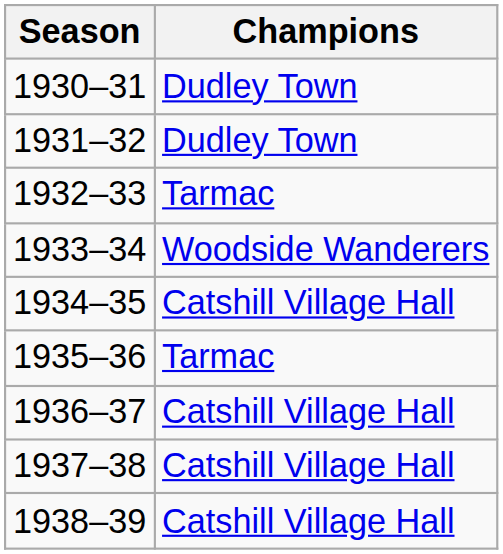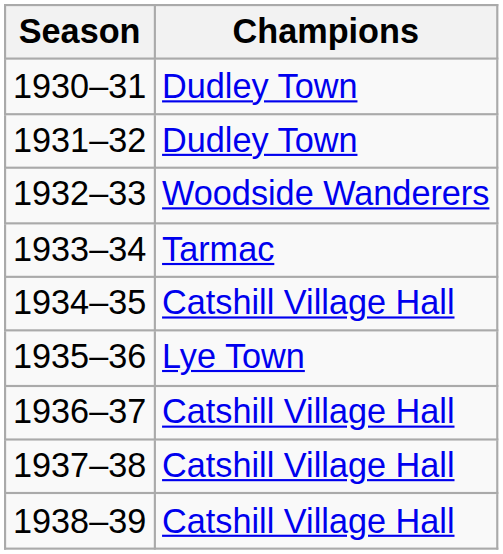1932–33 | Champions: Tarmac -> Woodside Wanderers
1933–34 | Champions: Woodside Wanderers -> Tarmac
1935–36 | Champions: Tarmac -> Lye Town
